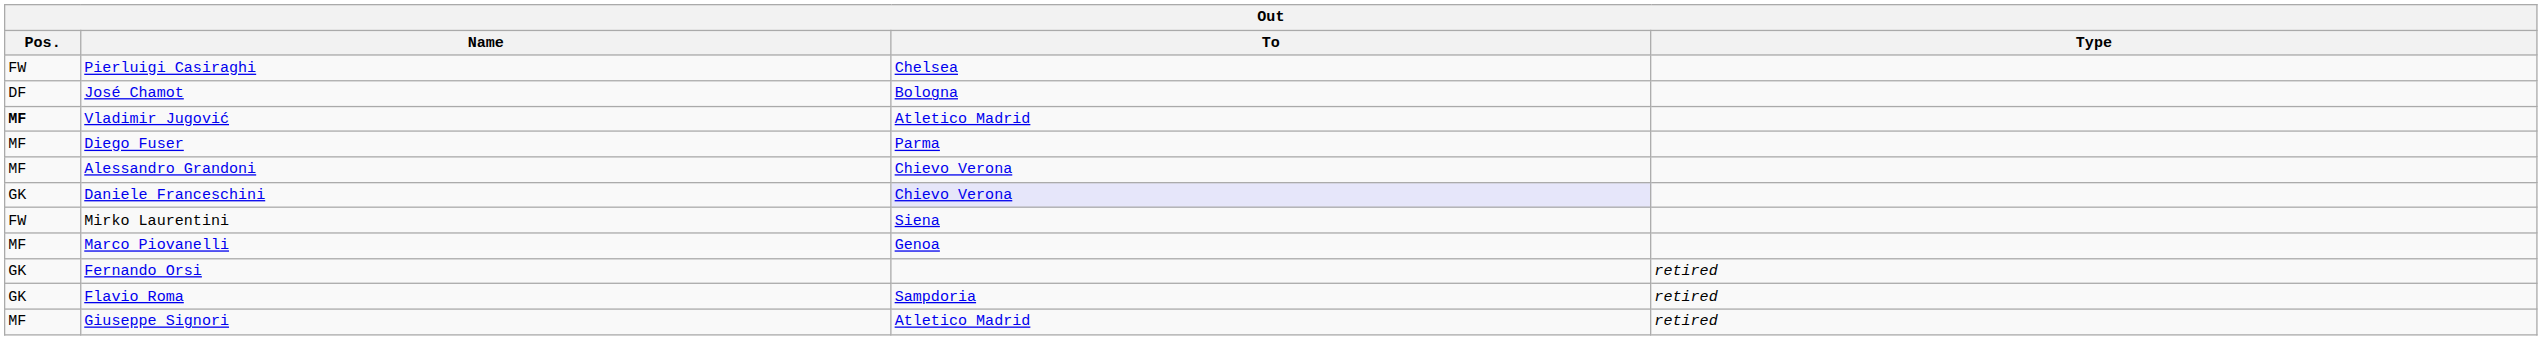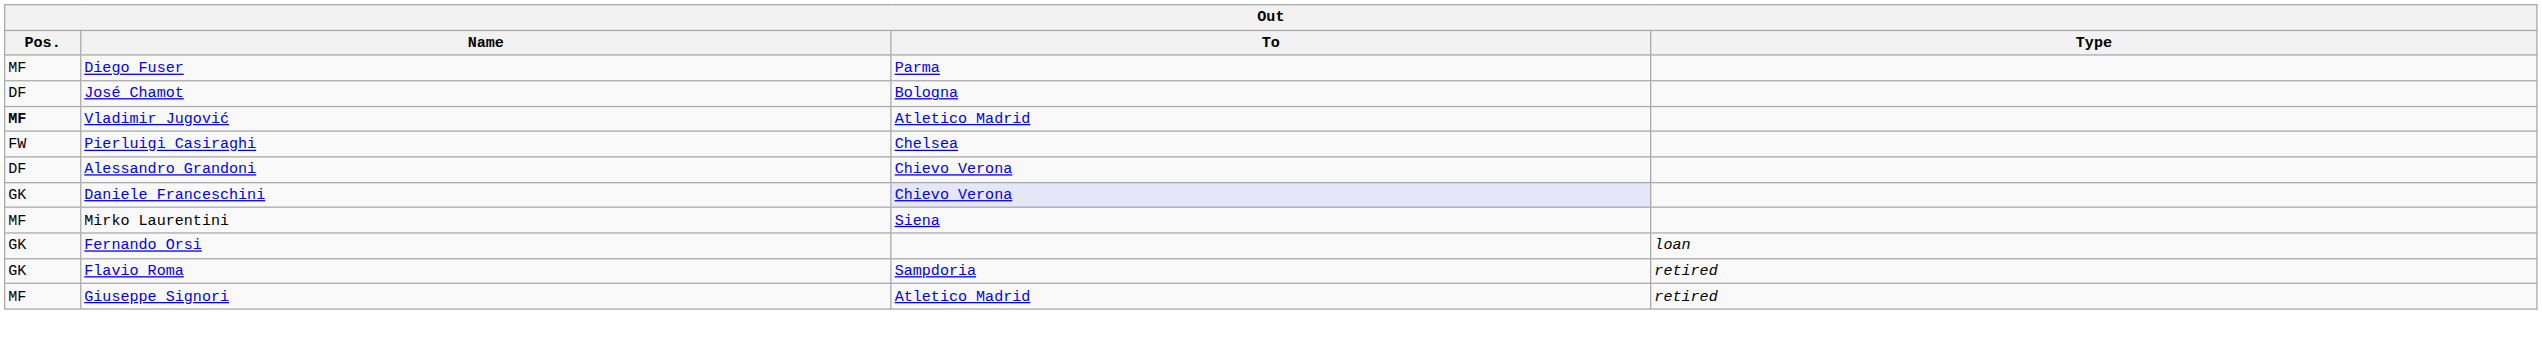rows swapped: Pierluigi Casiraghi <-> Diego Fuser
Alessandro Grandoni | Pos.: MF -> DF
Mirko Laurentini | Pos.: FW -> MF
- row: MF | Marco Piovanelli | Genoa
Fernando Orsi | Type: retired -> loan
